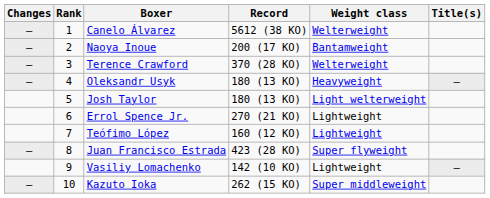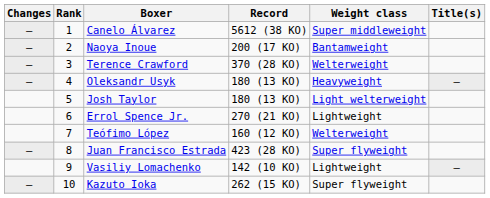Canelo Álvarez | Weight class: Welterweight -> Super middleweight
Teófimo López | Weight class: Lightweight -> Welterweight
Kazuto Ioka | Weight class: Super middleweight -> Super flyweight
